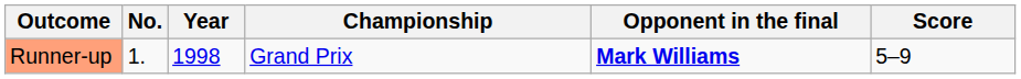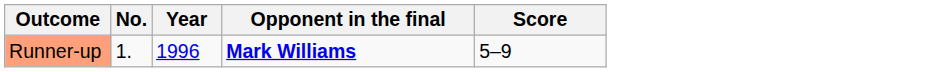- column: Championship | Grand Prix
Runner-up | Year: 1998 -> 1996
